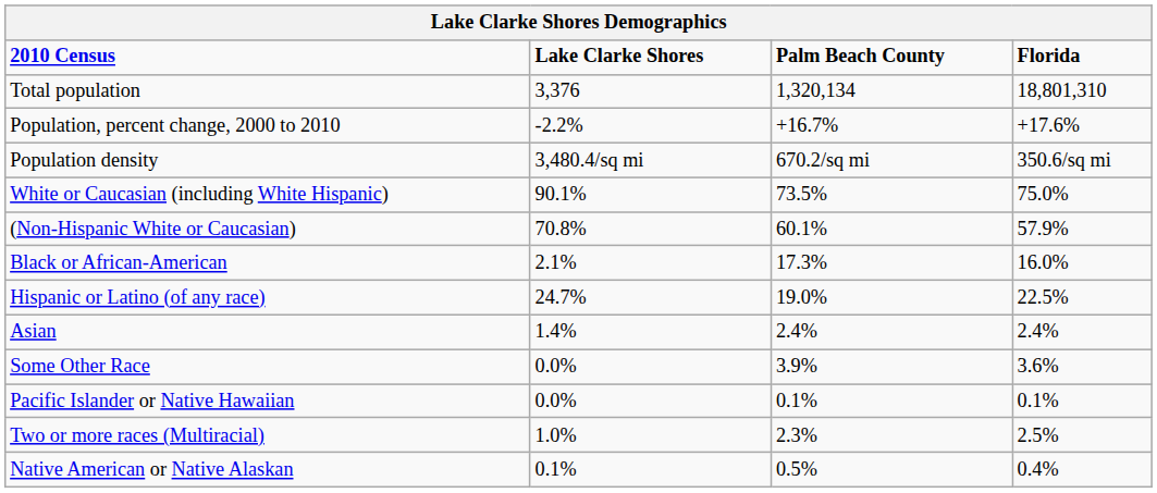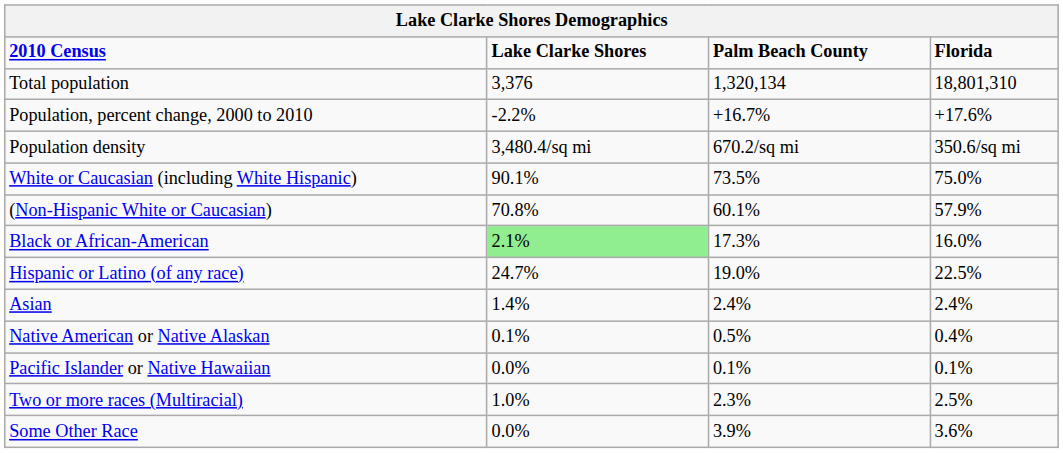Black or African-American | Lake Clarke Shores: no background -> lightgreen background
rows swapped: Native American or Native Alaskan <-> Some Other Race
